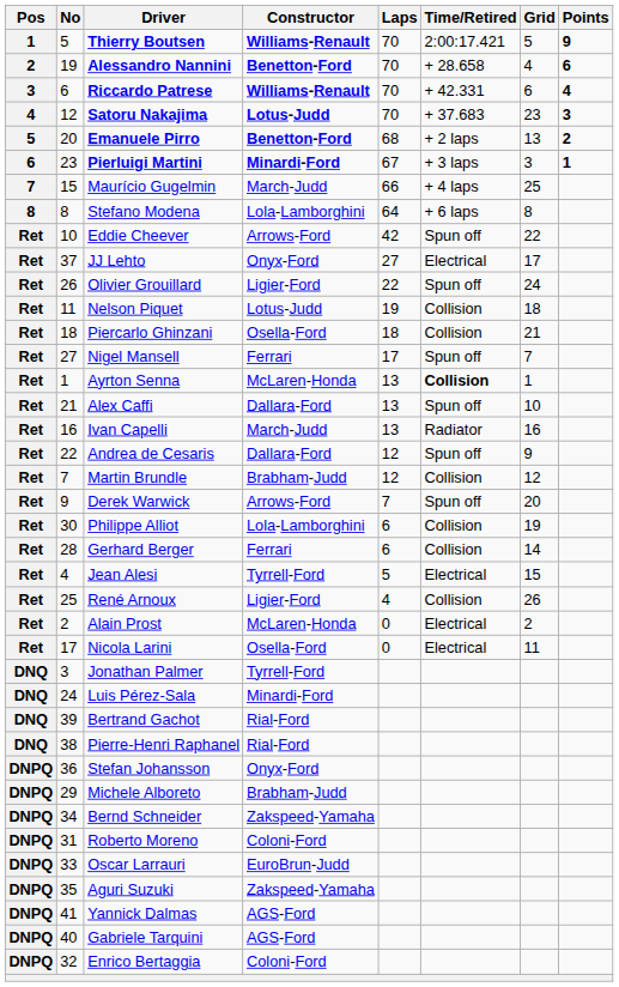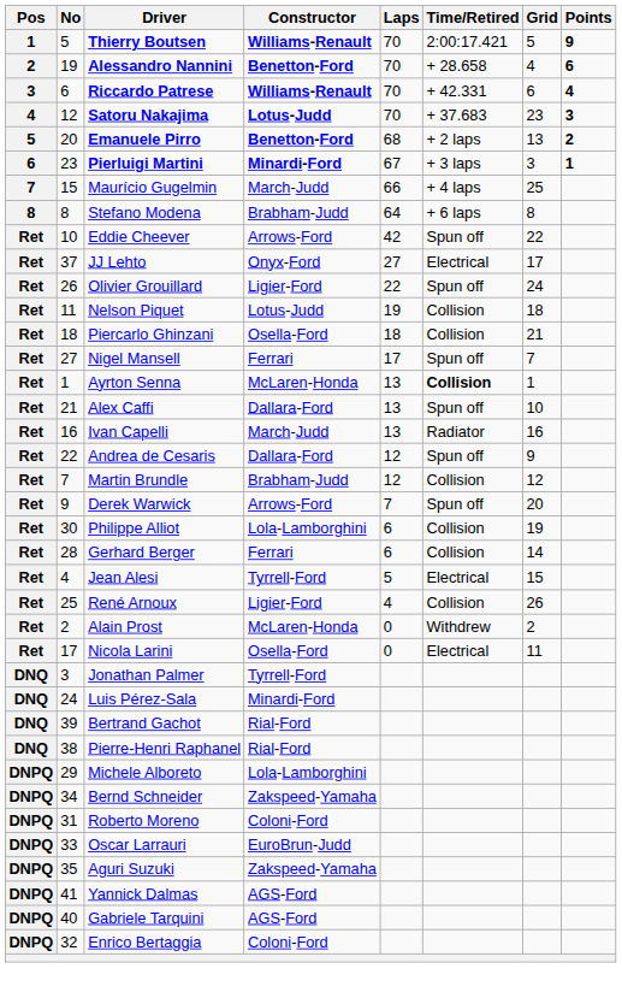Stefano Modena | Constructor: Lola-Lamborghini -> Brabham-Judd
Alain Prost | Time/Retired: Electrical -> Withdrew
- row: DNPQ | 36 | Stefan Johansson | Onyx-Ford
Michele Alboreto | Constructor: Brabham-Judd -> Lola-Lamborghini
